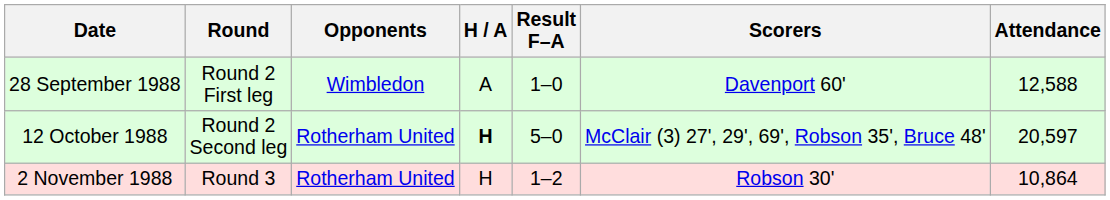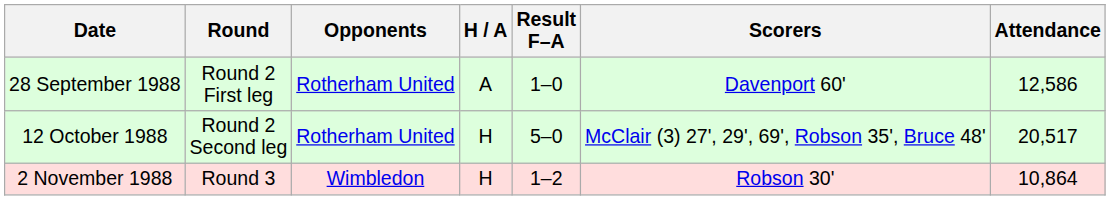28 September 1988 | Opponents: Wimbledon -> Rotherham United
28 September 1988 | Attendance: 12,588 -> 12,586
12 October 1988 | H / A: bold -> normal
12 October 1988 | Attendance: 20,597 -> 20,517
2 November 1988 | Opponents: Rotherham United -> Wimbledon
